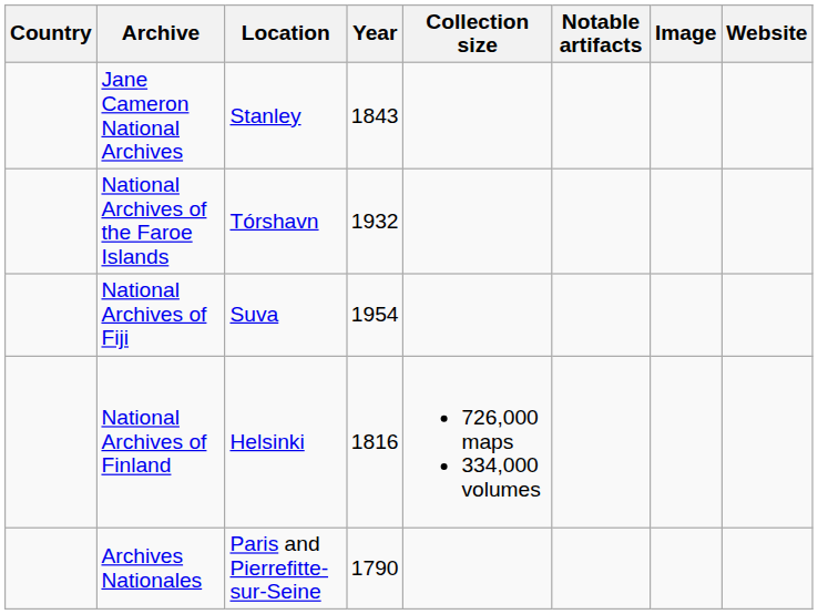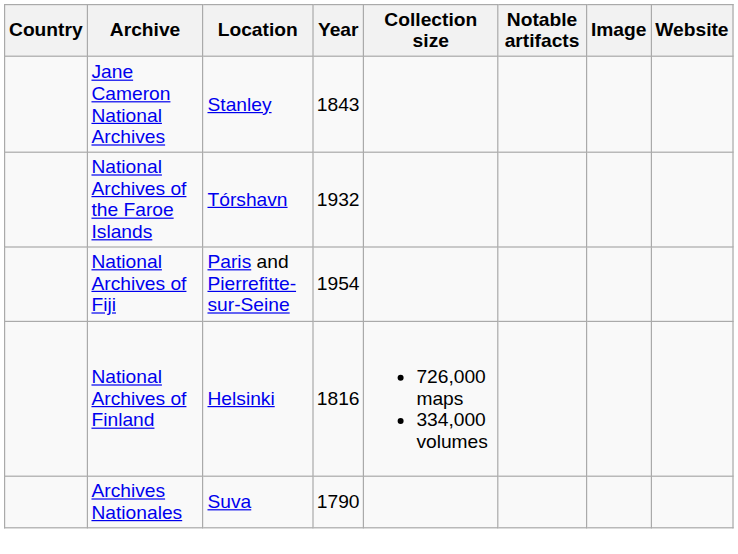National Archives of Fiji | Location: Suva -> Paris and Pierrefitte-sur-Seine
Archives Nationales | Location: Paris and Pierrefitte-sur-Seine -> Suva
